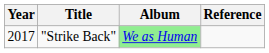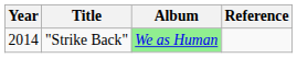"Strike Back" | Year: 2017 -> 2014
